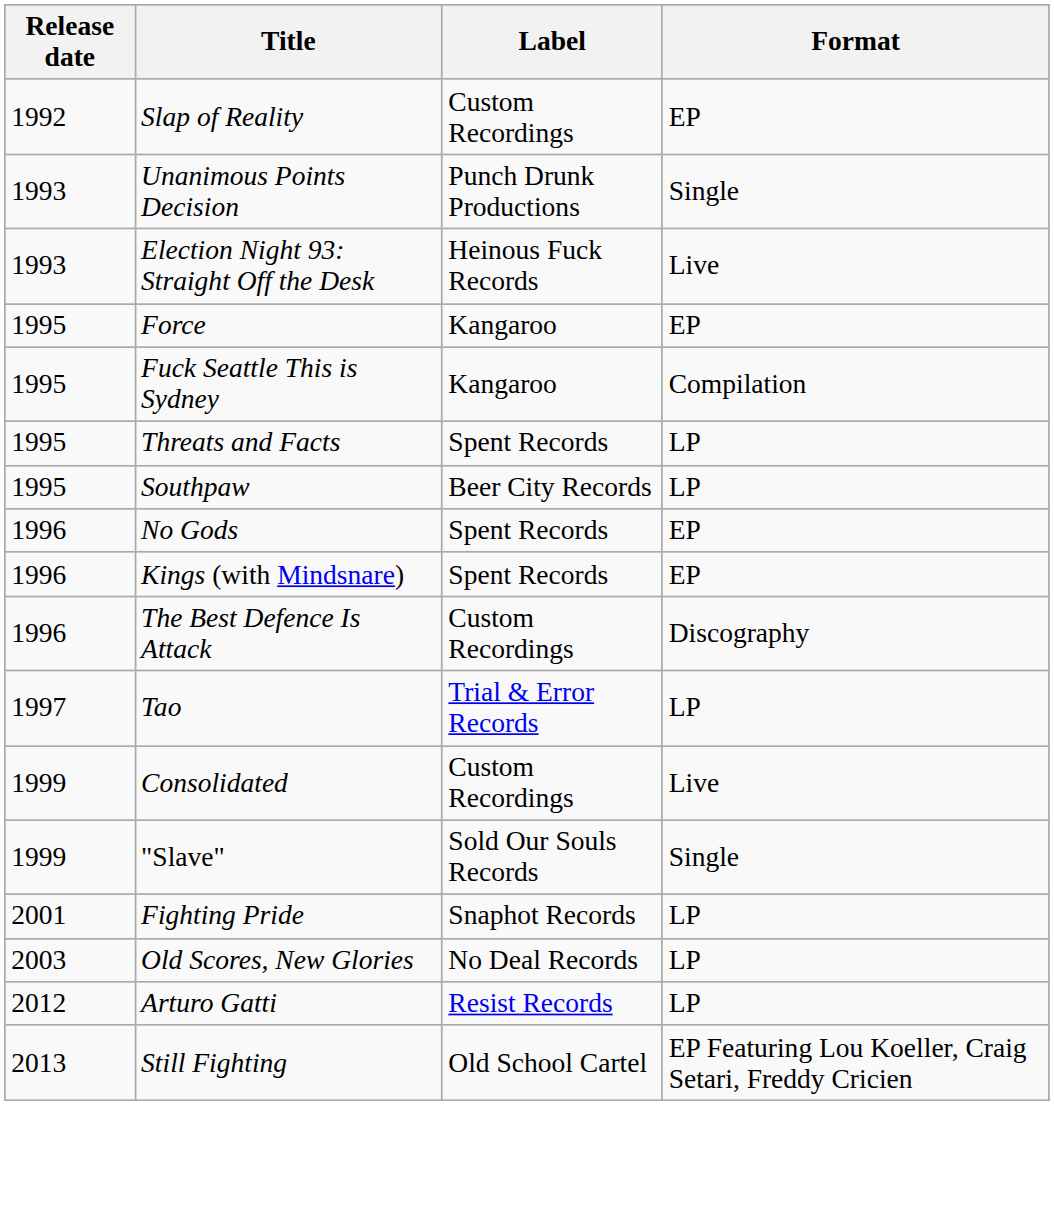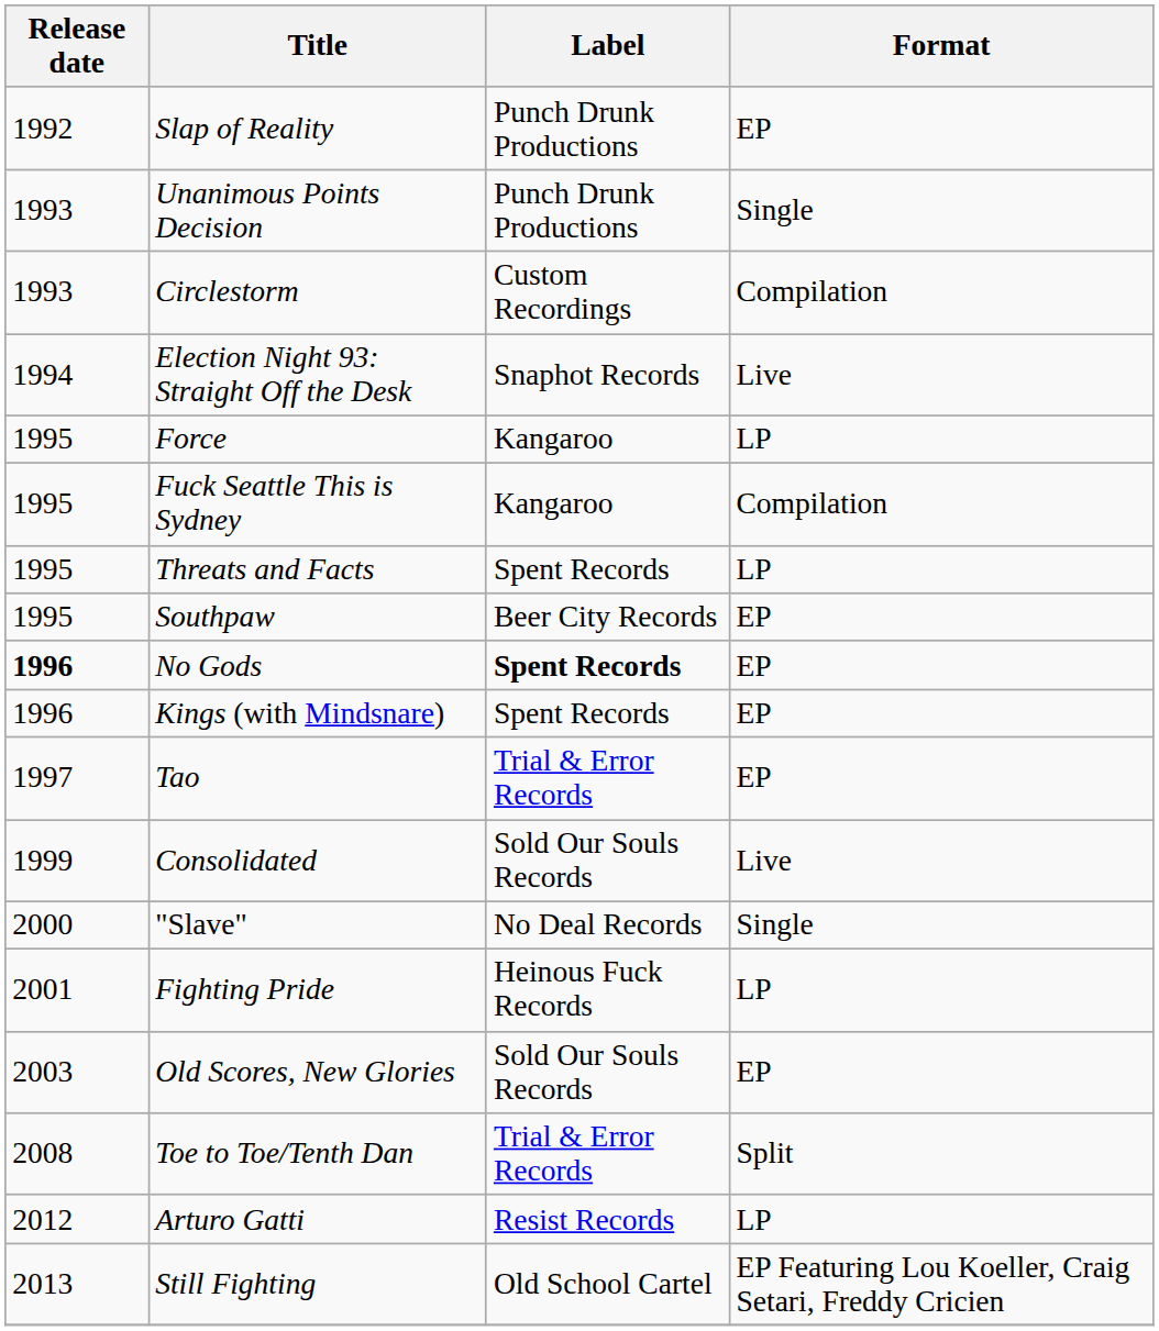Slap of Reality | Label: Custom Recordings -> Punch Drunk Productions
+ row: 1993 | Circlestorm | Custom Recordings | Compilation
Election Night 93: Straight Off the Desk | Release date: 1993 -> 1994
Election Night 93: Straight Off the Desk | Label: Heinous Fuck Records -> Snaphot Records
Force | Format: EP -> LP
Southpaw | Format: LP -> EP
No Gods | Release date: normal -> bold
No Gods | Label: normal -> bold
- row: 1996 | The Best Defence Is Attack | Custom Recordings | Discography
Tao | Format: LP -> EP
Consolidated | Label: Custom Recordings -> Sold Our Souls Records
"Slave" | Release date: 1999 -> 2000
"Slave" | Label: Sold Our Souls Records -> No Deal Records
Fighting Pride | Label: Snaphot Records -> Heinous Fuck Records
Old Scores, New Glories | Label: No Deal Records -> Sold Our Souls Records
Old Scores, New Glories | Format: LP -> EP
+ row: 2008 | Toe to Toe/Tenth Dan | Trial & Error Records | Split
